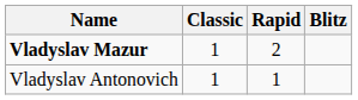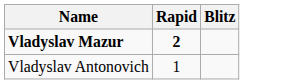- column: Classic | 1 | 1
Vladyslav Mazur | Rapid: normal -> bold
